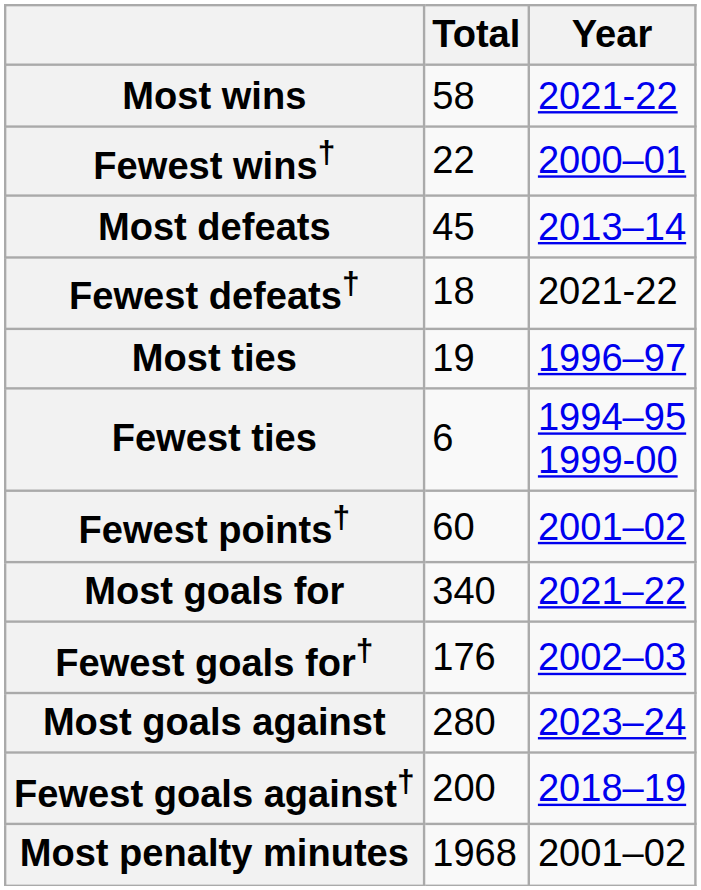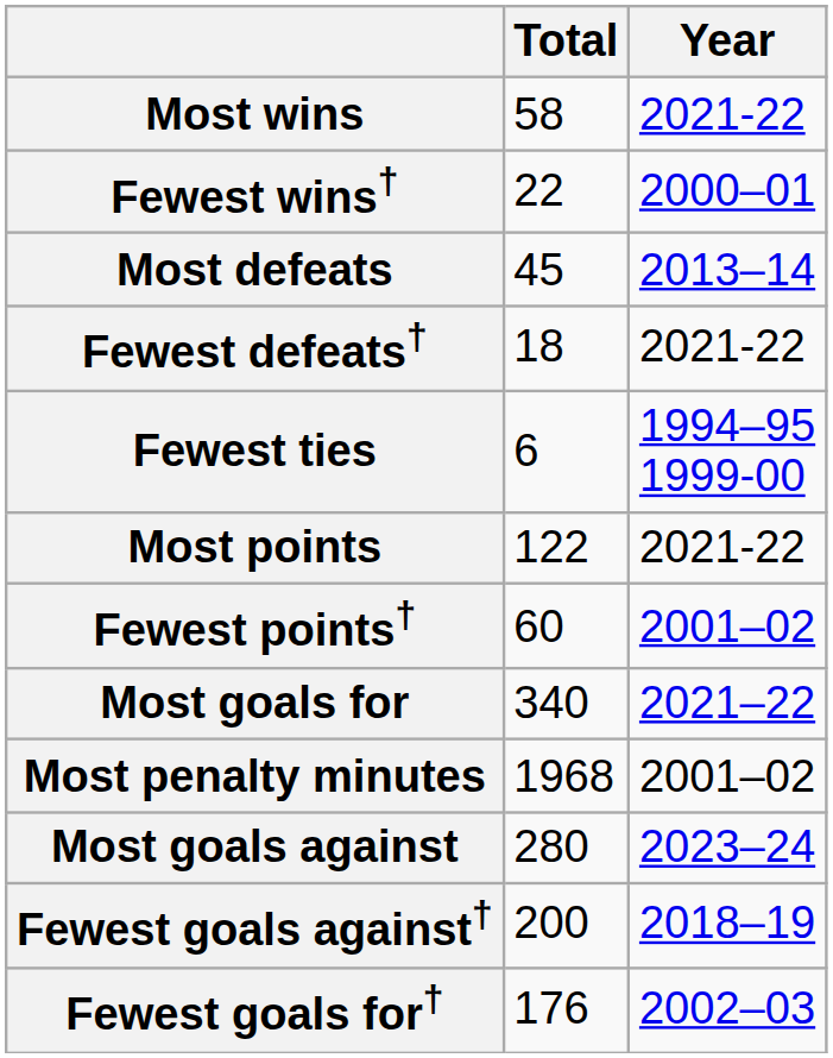- row: Most ties | 19 | 1996–97
+ row: Most points | 122 | 2021-22
rows swapped: Fewest goals for† <-> Most penalty minutes
